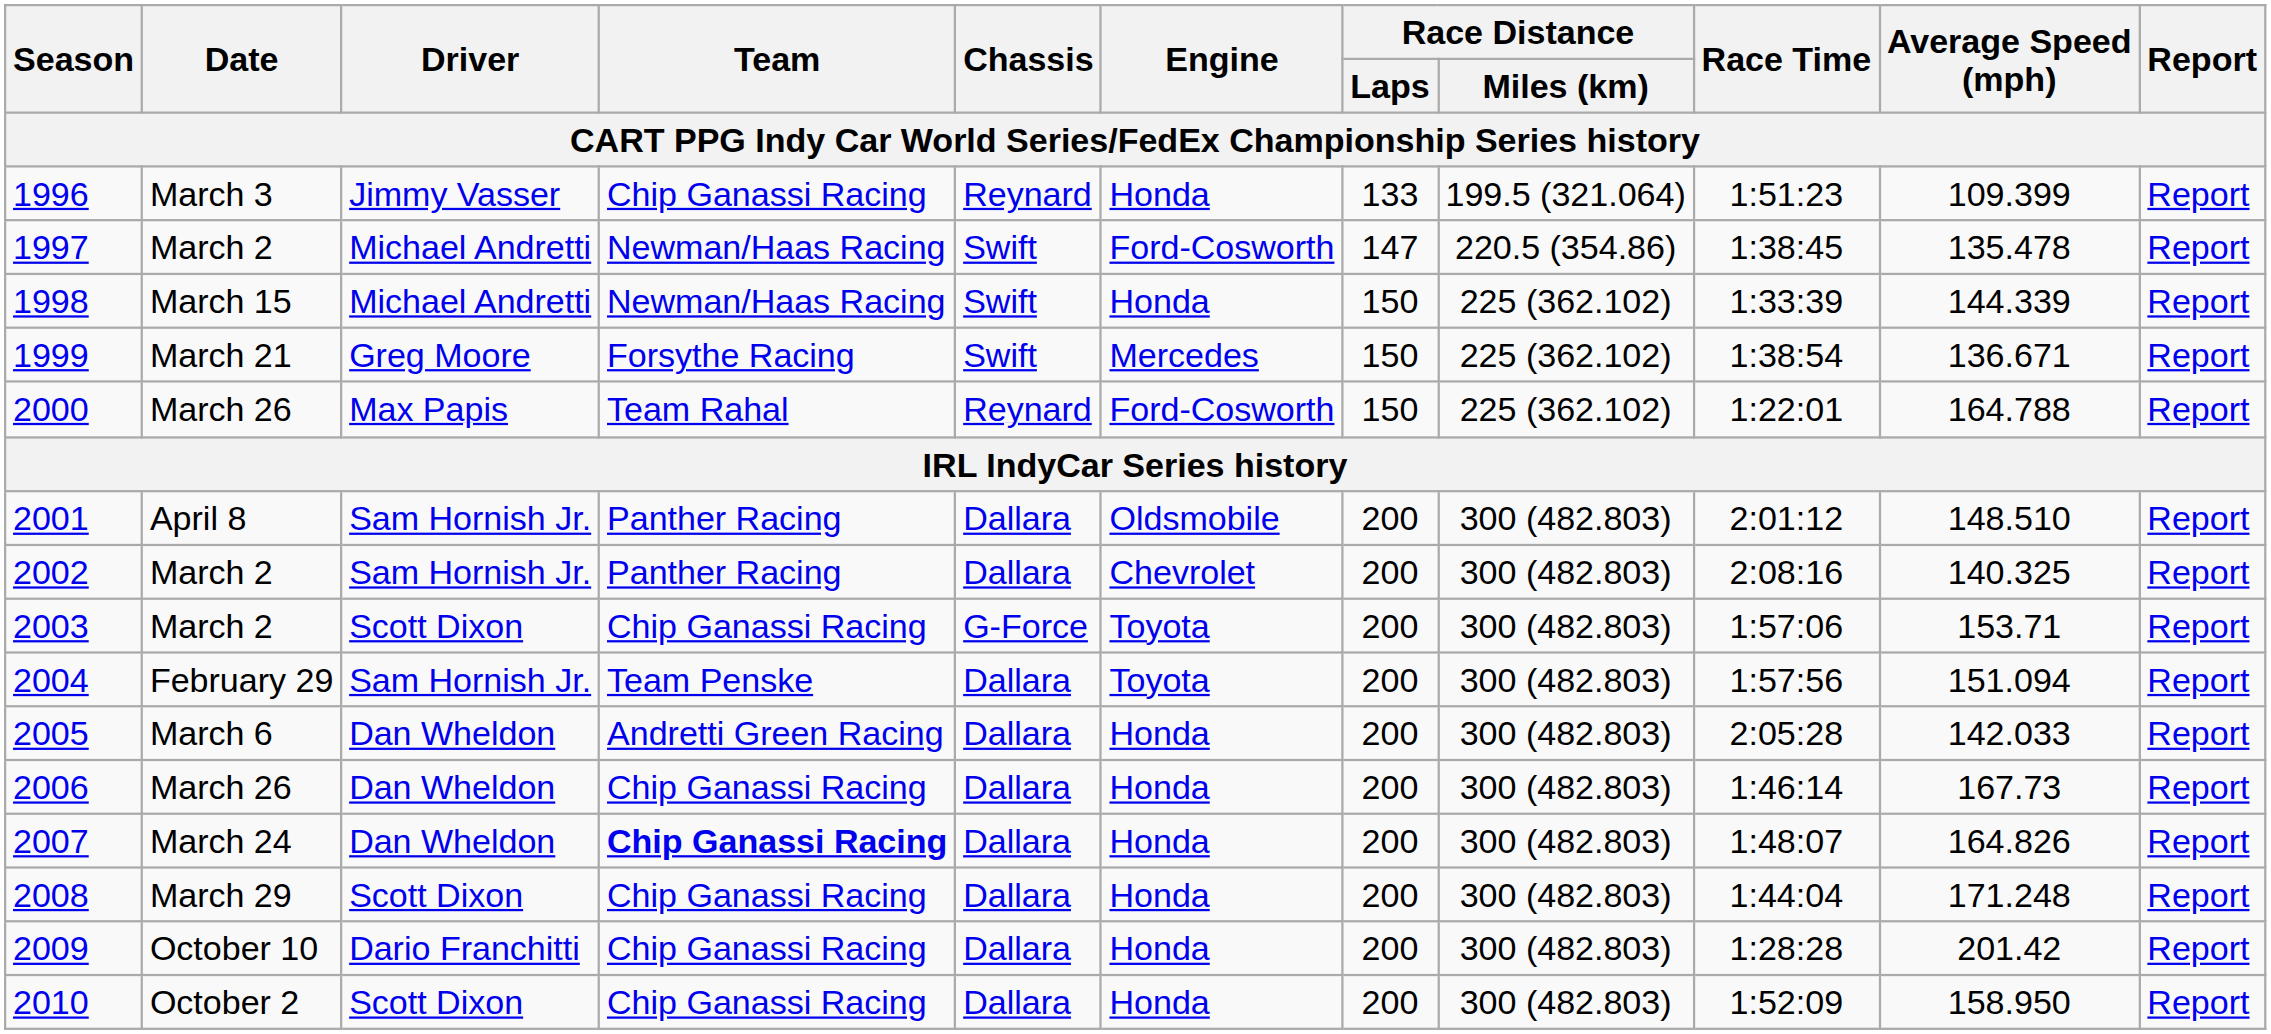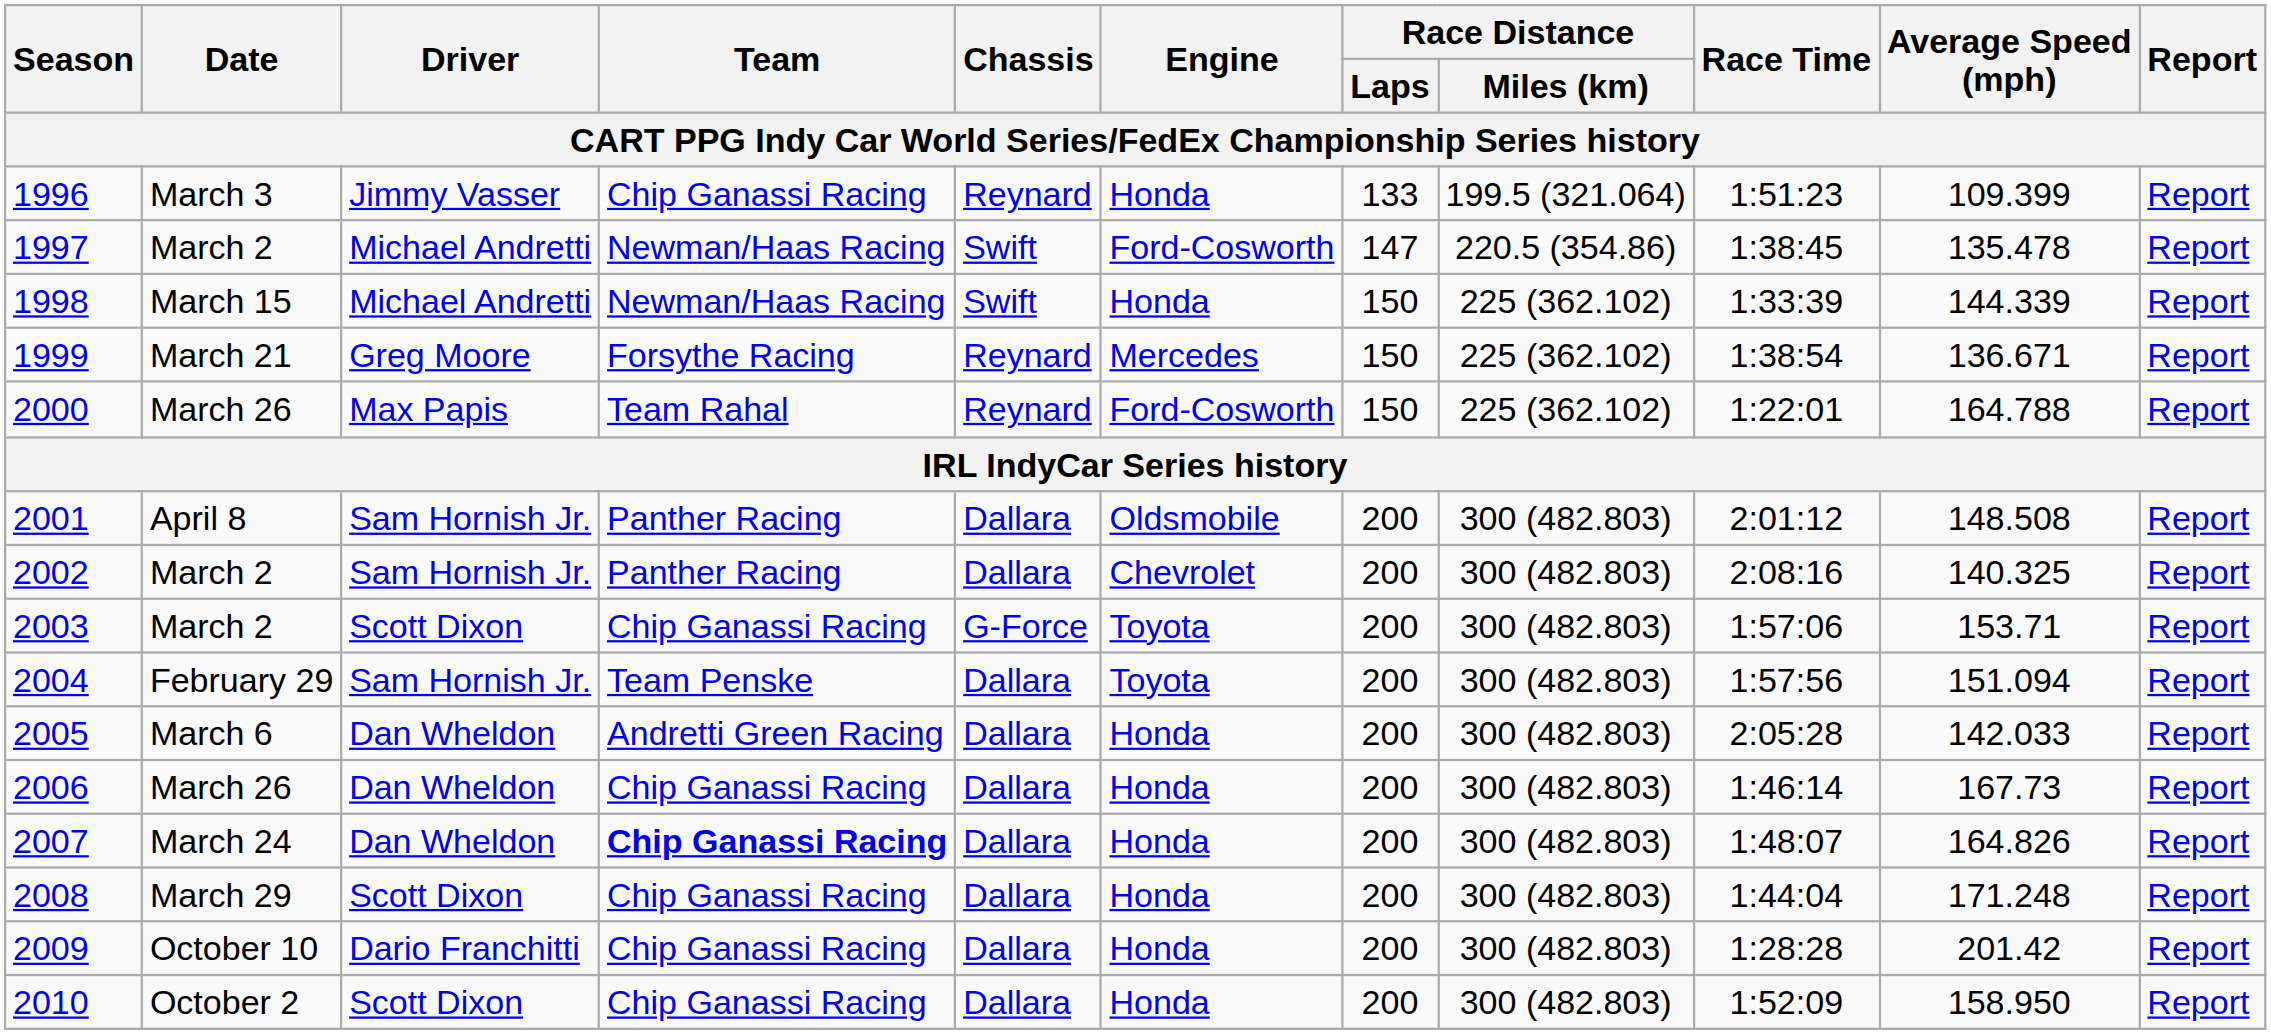1999 | Chassis: Swift -> Reynard
2001 | Average Speed (mph): 148.510 -> 148.508
